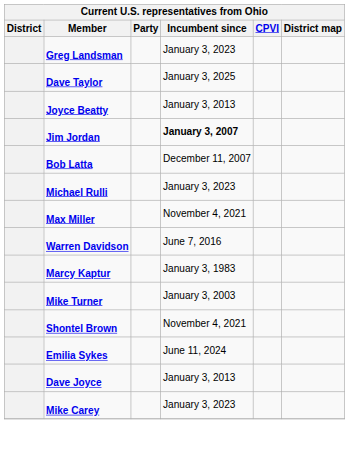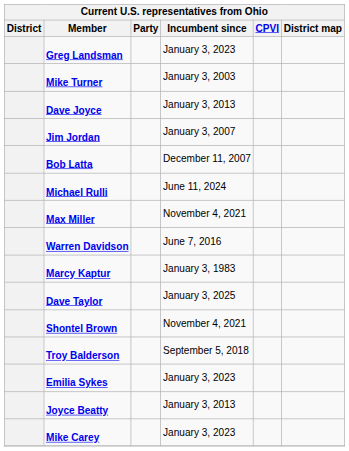rows swapped: Dave Taylor <-> Mike Turner
rows swapped: Joyce Beatty <-> Dave Joyce
Jim Jordan | Incumbent since: bold -> normal
Michael Rulli | Incumbent since: January 3, 2023 -> June 11, 2024
+ row: Troy Balderson | September 5, 2018
Emilia Sykes | Incumbent since: June 11, 2024 -> January 3, 2023
